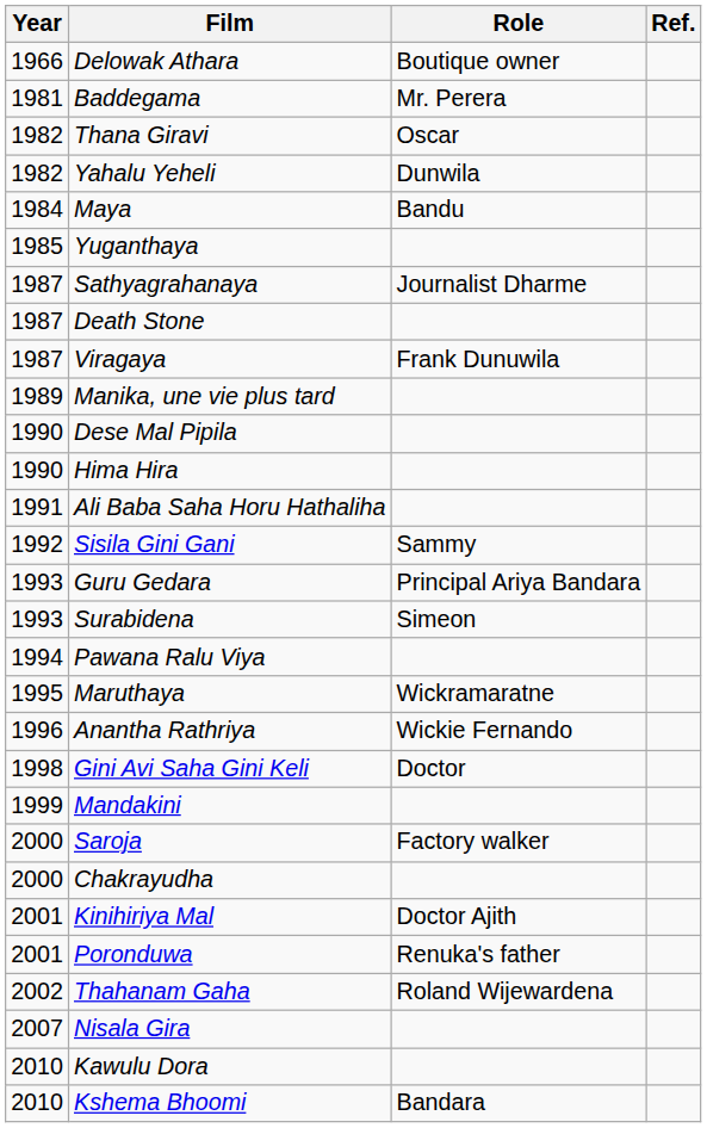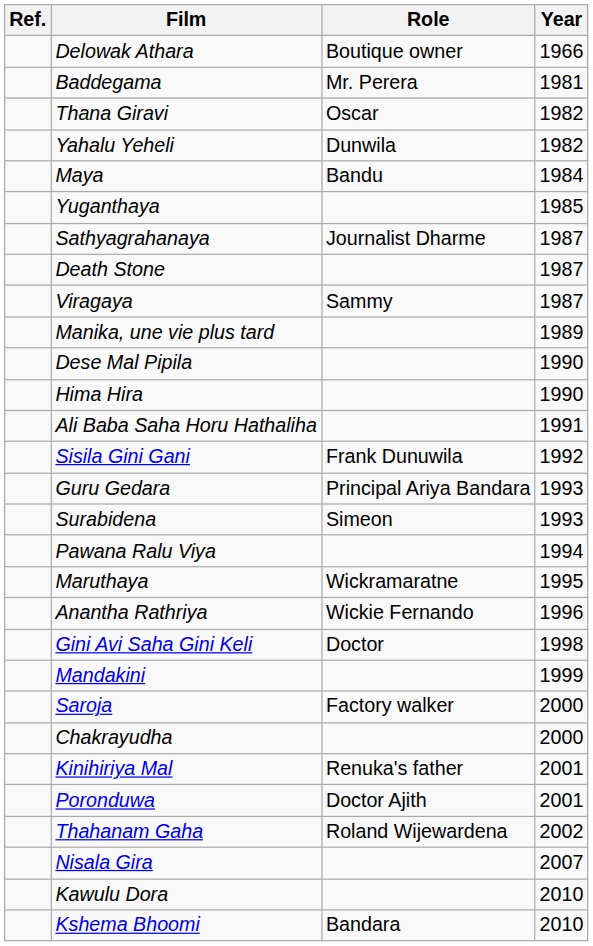columns swapped: Year <-> Ref.
Viragaya | Role: Frank Dunuwila -> Sammy
Sisila Gini Gani | Role: Sammy -> Frank Dunuwila
Kinihiriya Mal | Role: Doctor Ajith -> Renuka's father
Poronduwa | Role: Renuka's father -> Doctor Ajith
